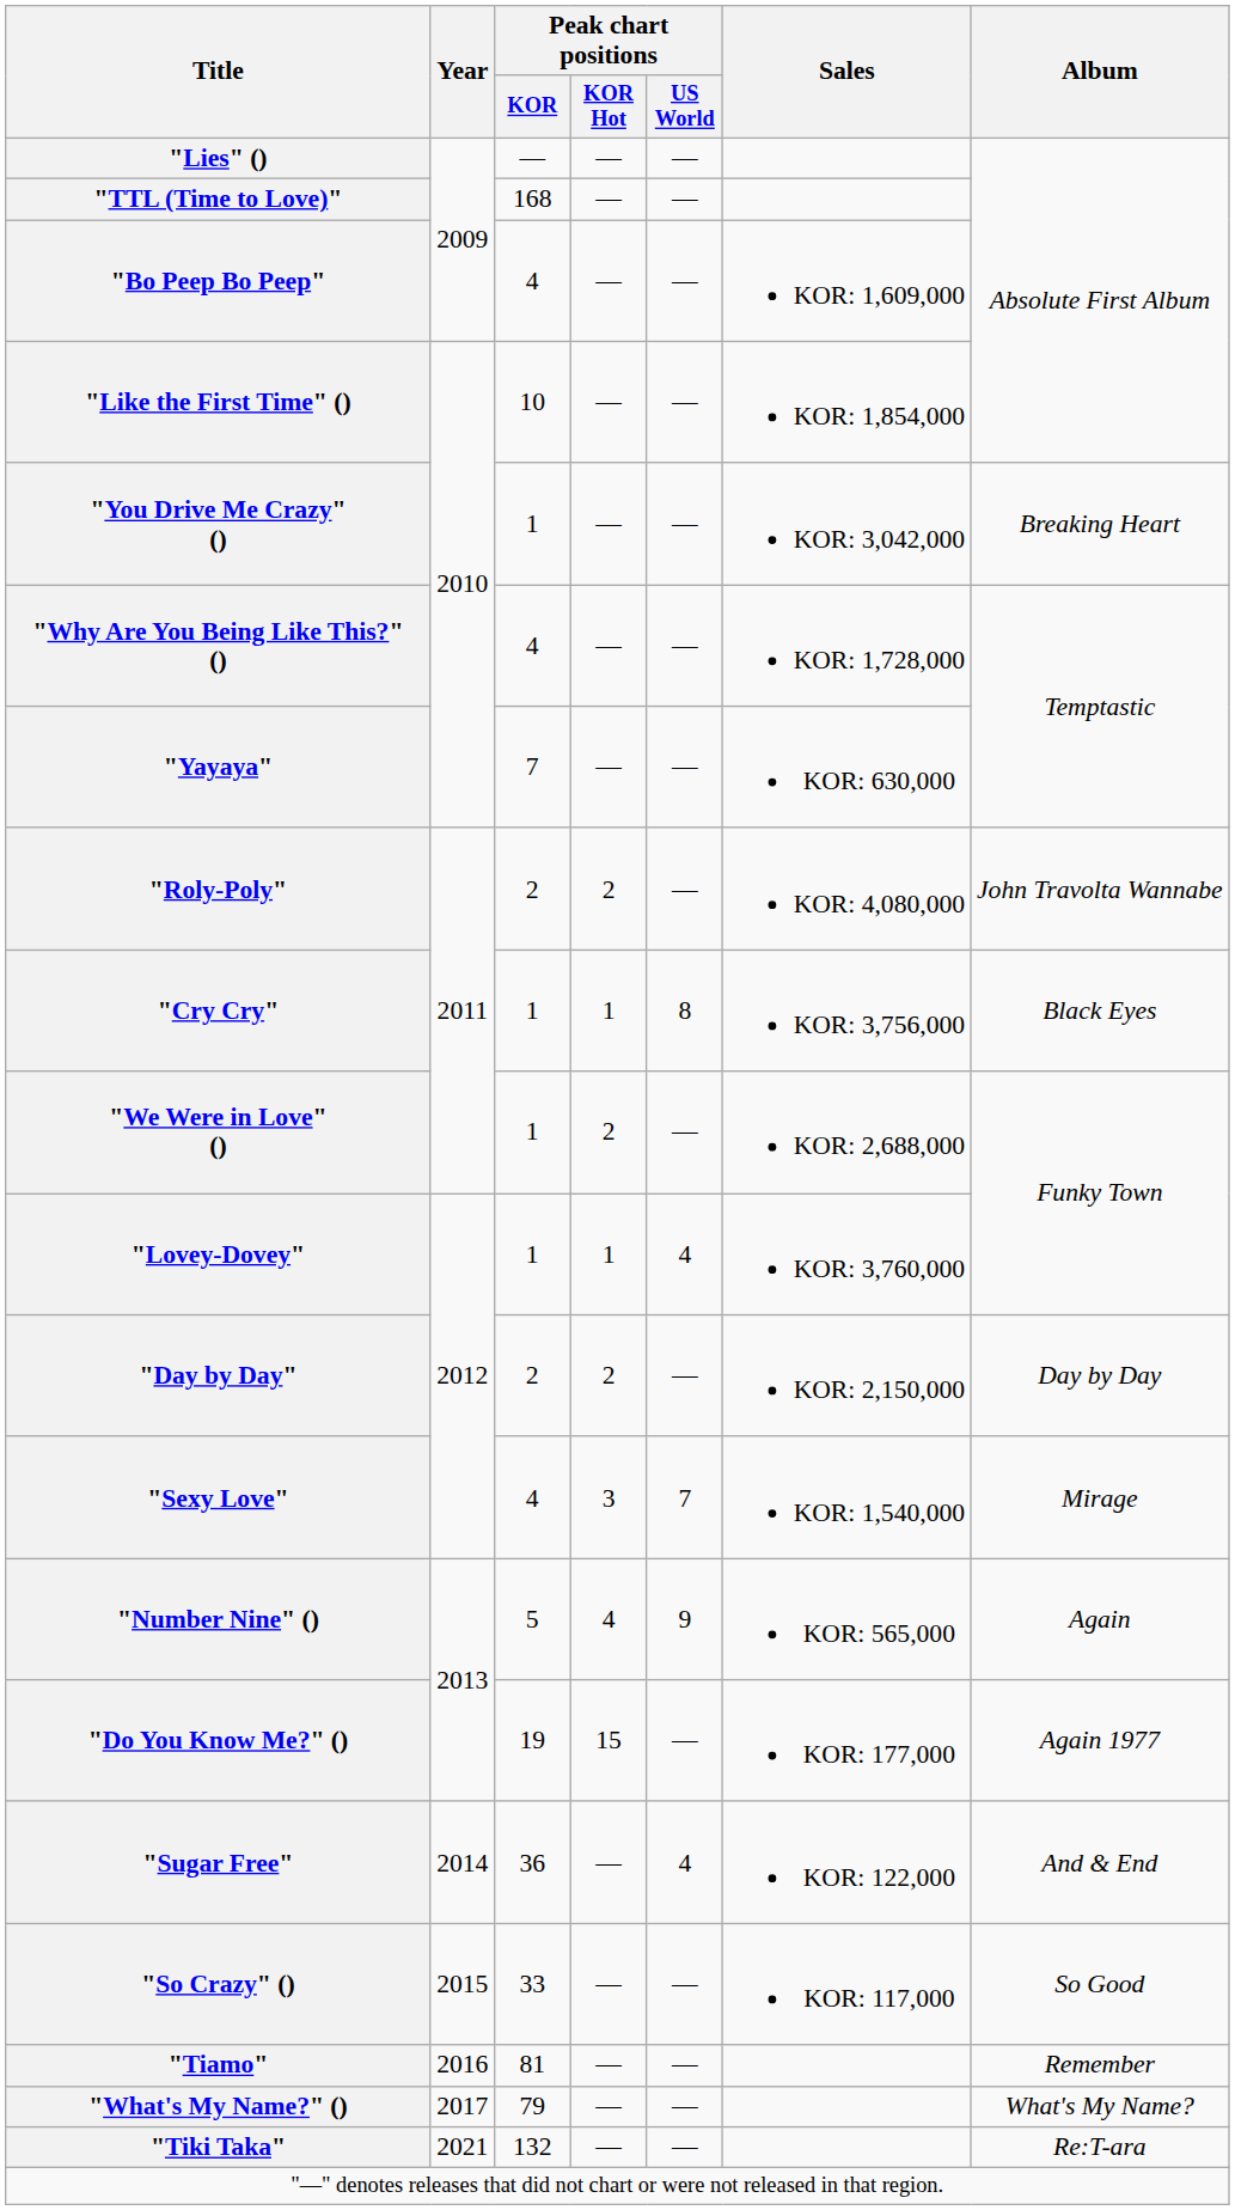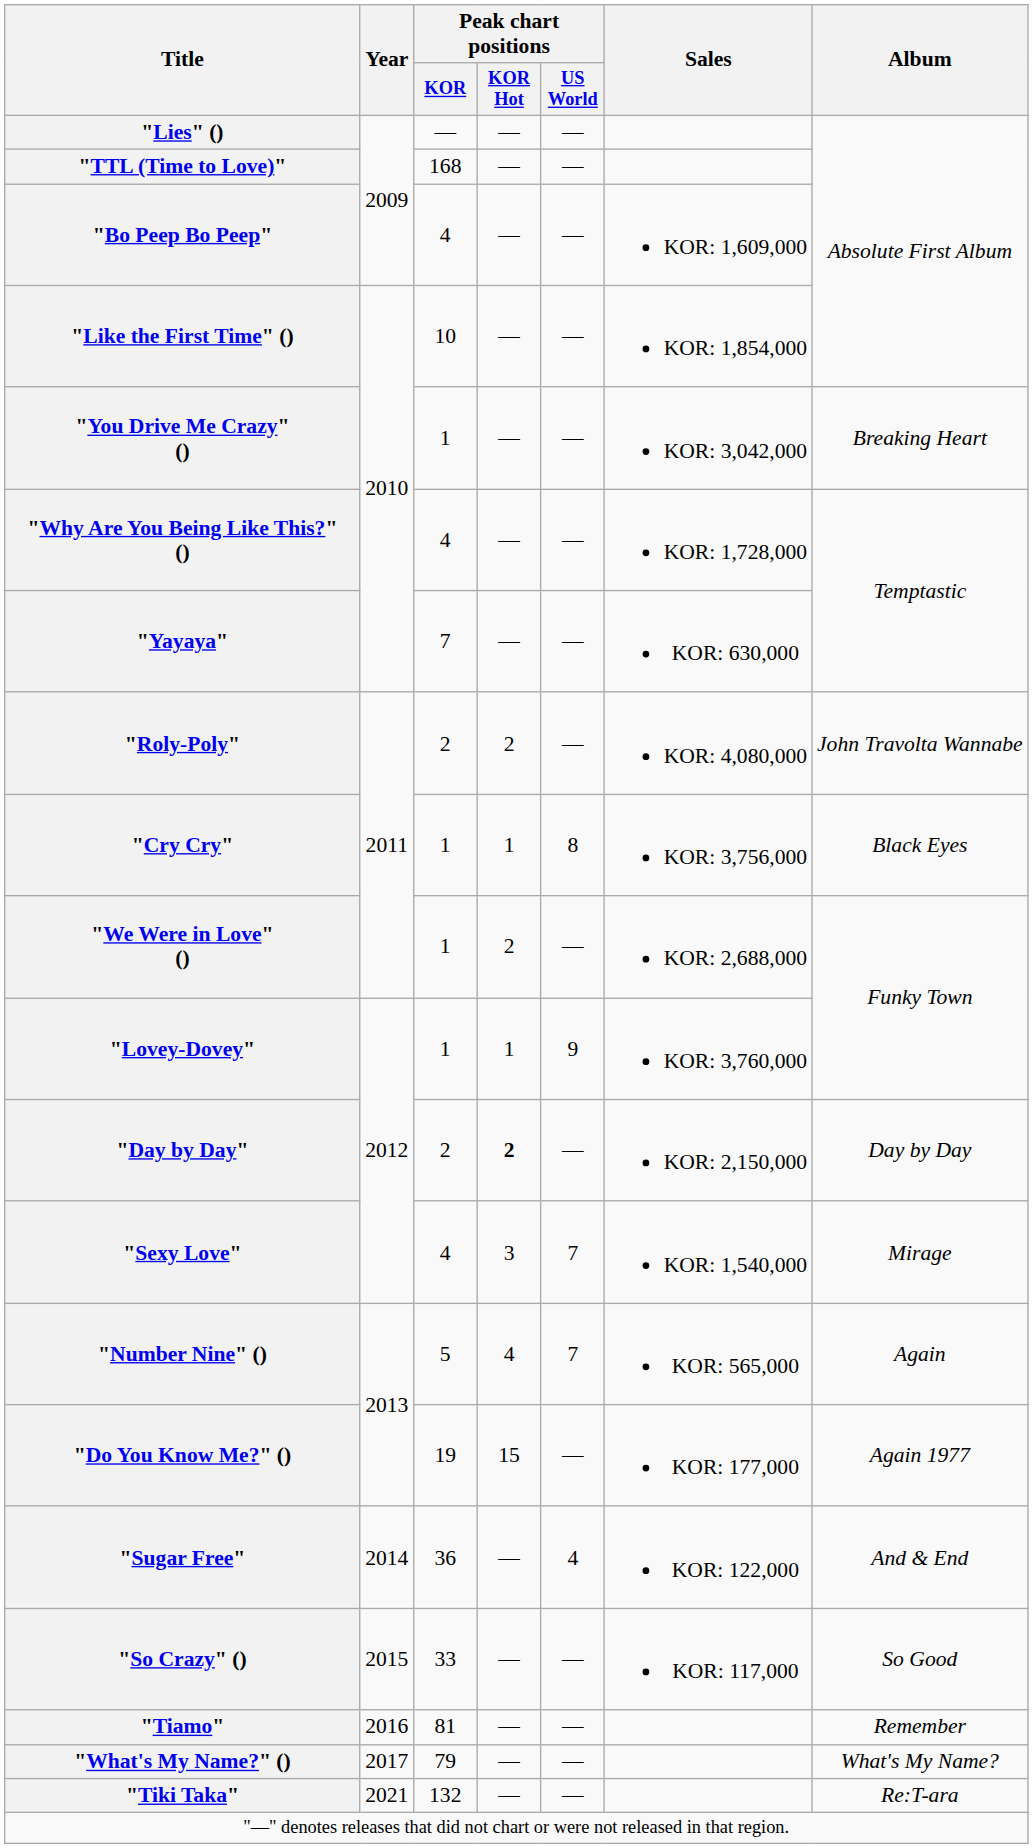"Lovey-Dovey" | Peak chart positions / US World: 4 -> 9
"Day by Day" | Peak chart positions / KOR Hot: normal -> bold
"Number Nine" () | Peak chart positions / US World: 9 -> 7
